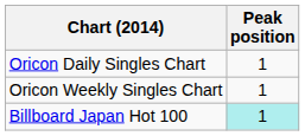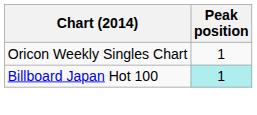- row: Oricon Daily Singles Chart | 1
